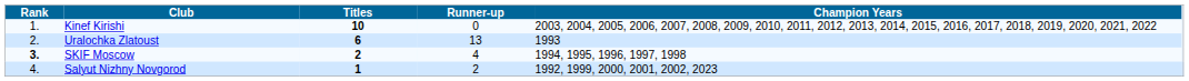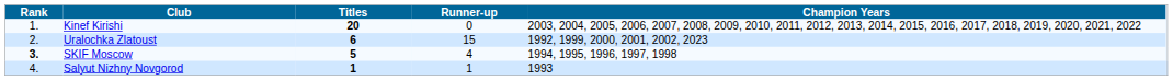Kinef Kirishi | Titles: 10 -> 20
Uralochka Zlatoust | Runner-up: 13 -> 15
Uralochka Zlatoust | Champion Years: 1993 -> 1992, 1999, 2000, 2001, 2002, 2023
SKIF Moscow | Titles: 2 -> 5
Salyut Nizhny Novgorod | Runner-up: 2 -> 1
Salyut Nizhny Novgorod | Champion Years: 1992, 1999, 2000, 2001, 2002, 2023 -> 1993
